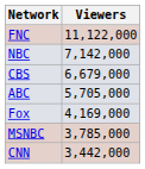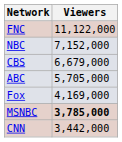NBC | Viewers: 7,142,000 -> 7,152,000
MSNBC | Viewers: normal -> bold
